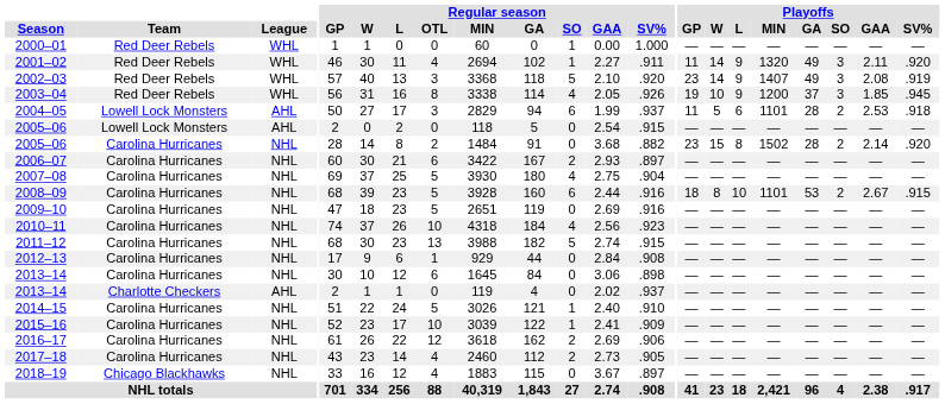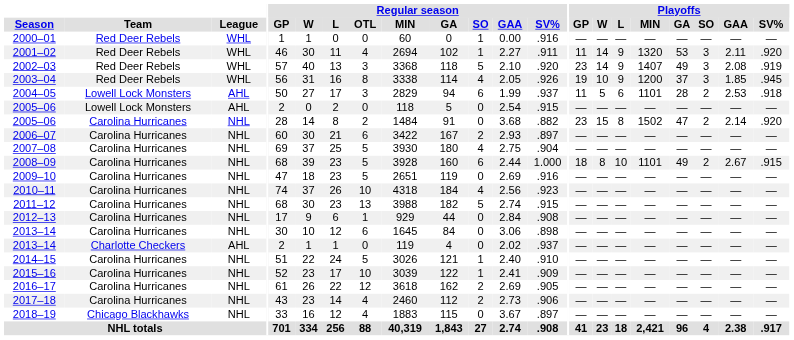2000–01 | Regular season / SV%: 1.000 -> .916
2001–02 | Playoffs / GA: 49 -> 53
2005–06 / Carolina Hurricanes | Playoffs / GA: 28 -> 47
2008–09 | Regular season / SV%: .916 -> 1.000
2008–09 | Playoffs / GA: 53 -> 49
2016–17 | Regular season / SV%: .906 -> .905
2017–18 | Regular season / SV%: .905 -> .906
